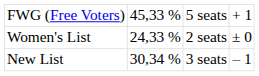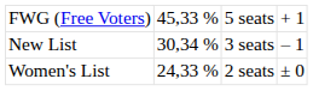rows swapped: New List <-> Women's List
